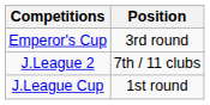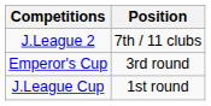rows swapped: J.League 2 <-> Emperor's Cup
